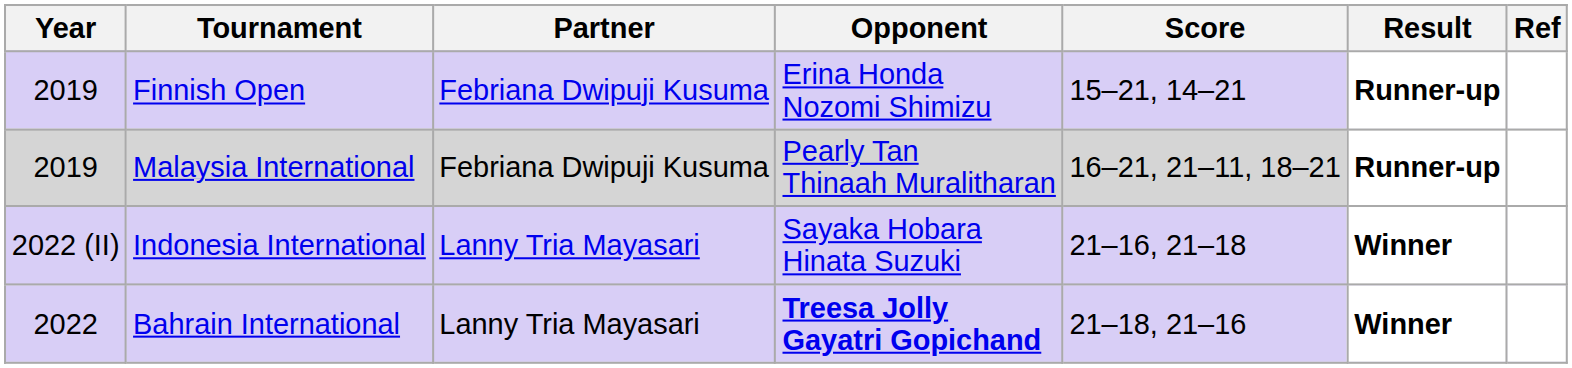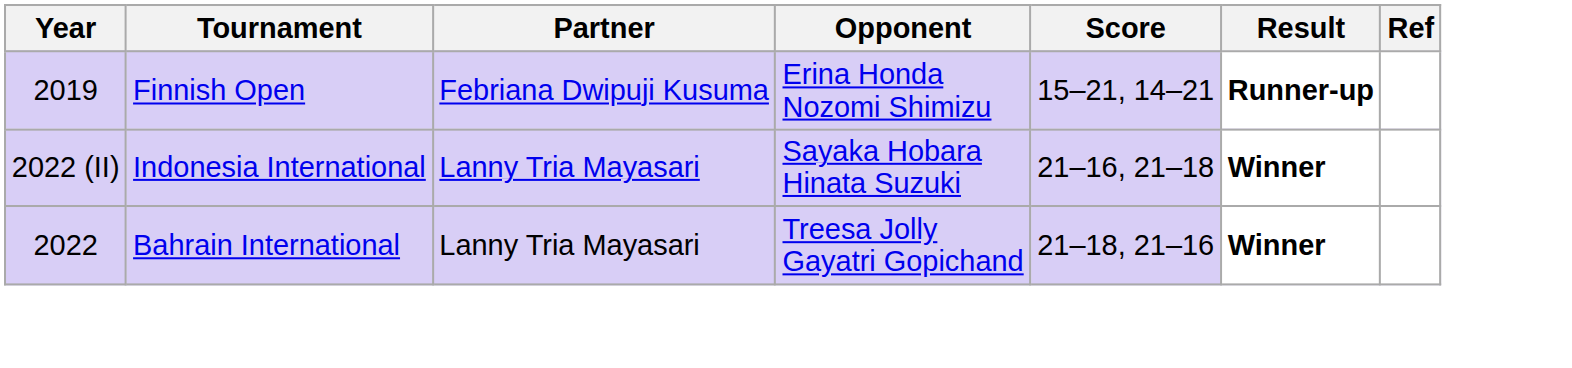- row: 2019 | Malaysia International | Febriana Dwipuji Kusuma | Pearly Tan Thinaah Muralitharan | 16–21, 21–11, 18–21 | Runner-up
Bahrain International | Opponent: bold -> normal
